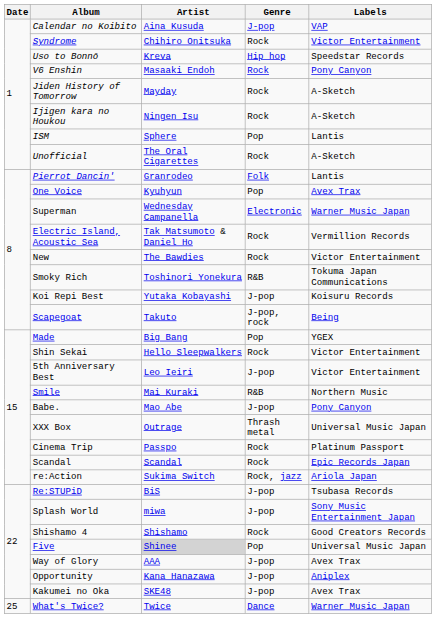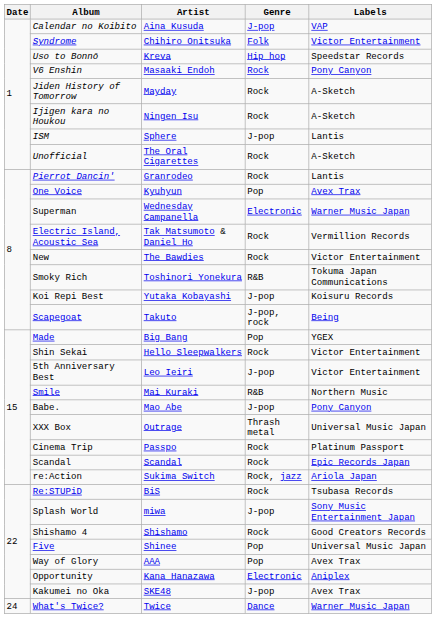Syndrome | Genre: Rock -> Folk
ISM | Genre: Pop -> J-pop
Pierrot Dancin' | Genre: Folk -> Rock
Re:STUPiD | Genre: J-pop -> Rock
Five | Artist: lightgrey background -> no background
Way of Glory | Genre: J-pop -> Pop
Opportunity | Genre: J-pop -> Electronic
What's Twice? | Date: 25 -> 24
